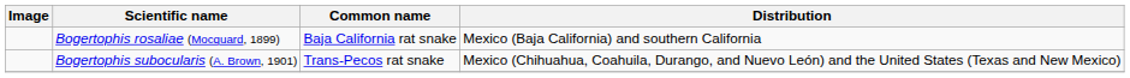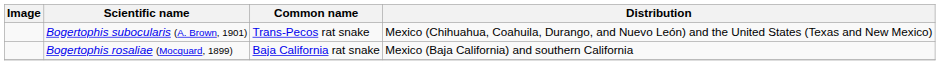rows swapped: Bogertophis rosaliae (Mocquard, 1899) <-> Bogertophis subocularis (A. Brown, 1901)
